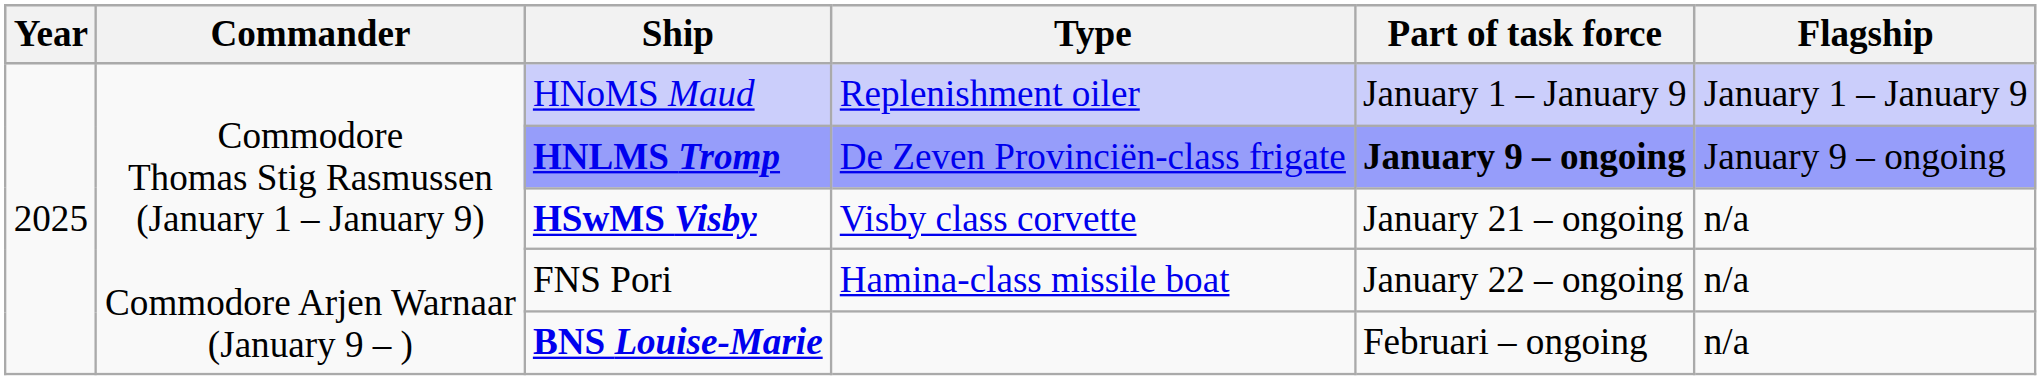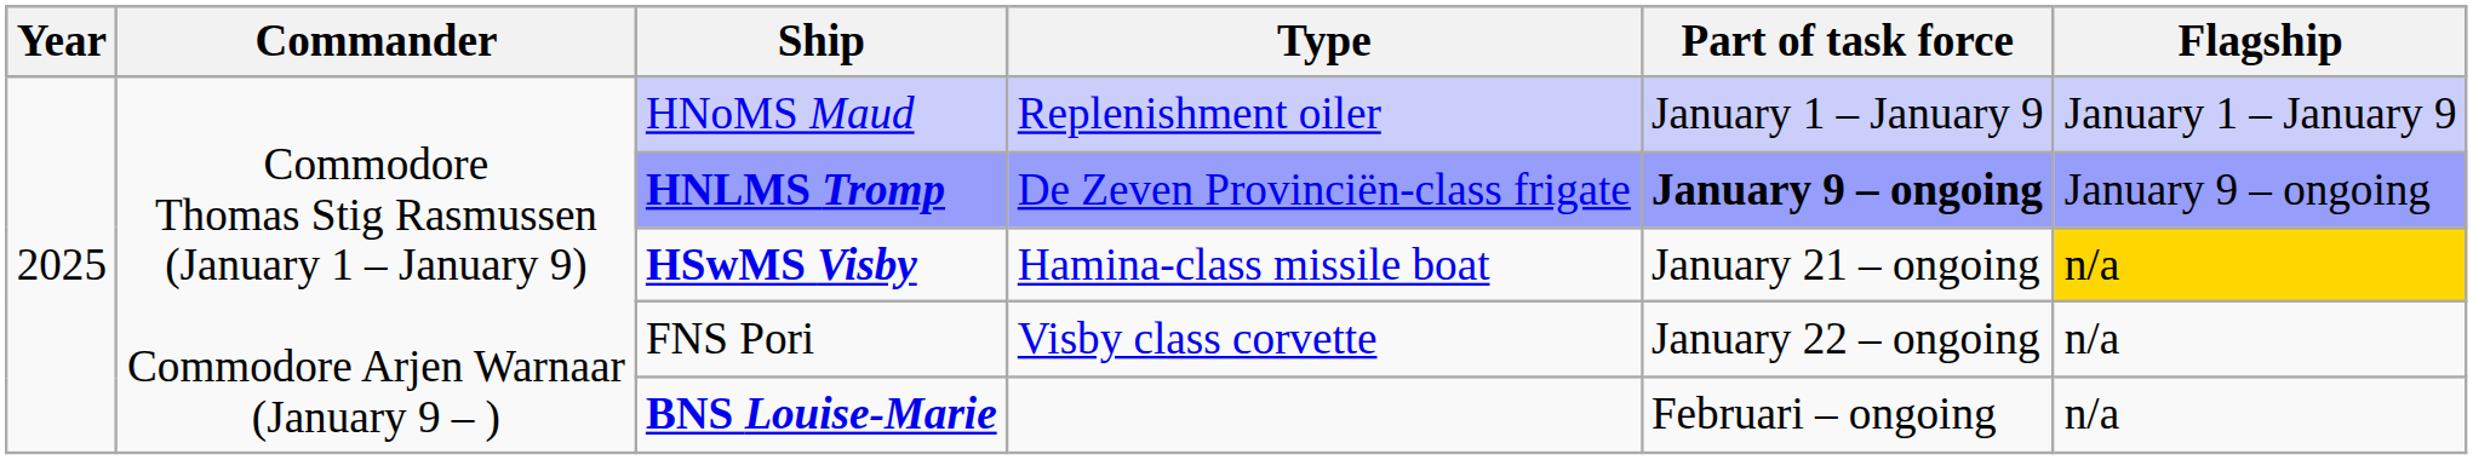HSwMS Visby | Type: Visby class corvette -> Hamina-class missile boat
HSwMS Visby | Flagship: no background -> gold background
FNS Pori | Type: Hamina-class missile boat -> Visby class corvette
